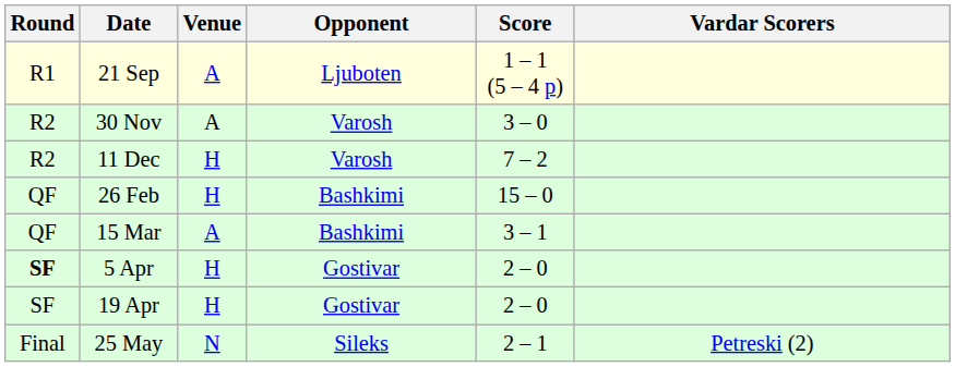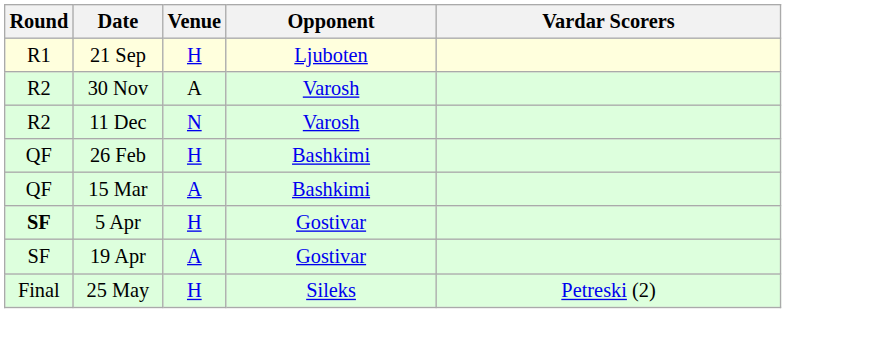- column: Score | 1 – 1 (5 – 4 p) | 3 – 0 | 7 – 2 | 15 – 0 | 3 – 1 | 2 – 0 | 2 – 0 | 2 – 1
21 Sep | Venue: A -> H
11 Dec | Venue: H -> N
19 Apr | Venue: H -> A
25 May | Venue: N -> H
